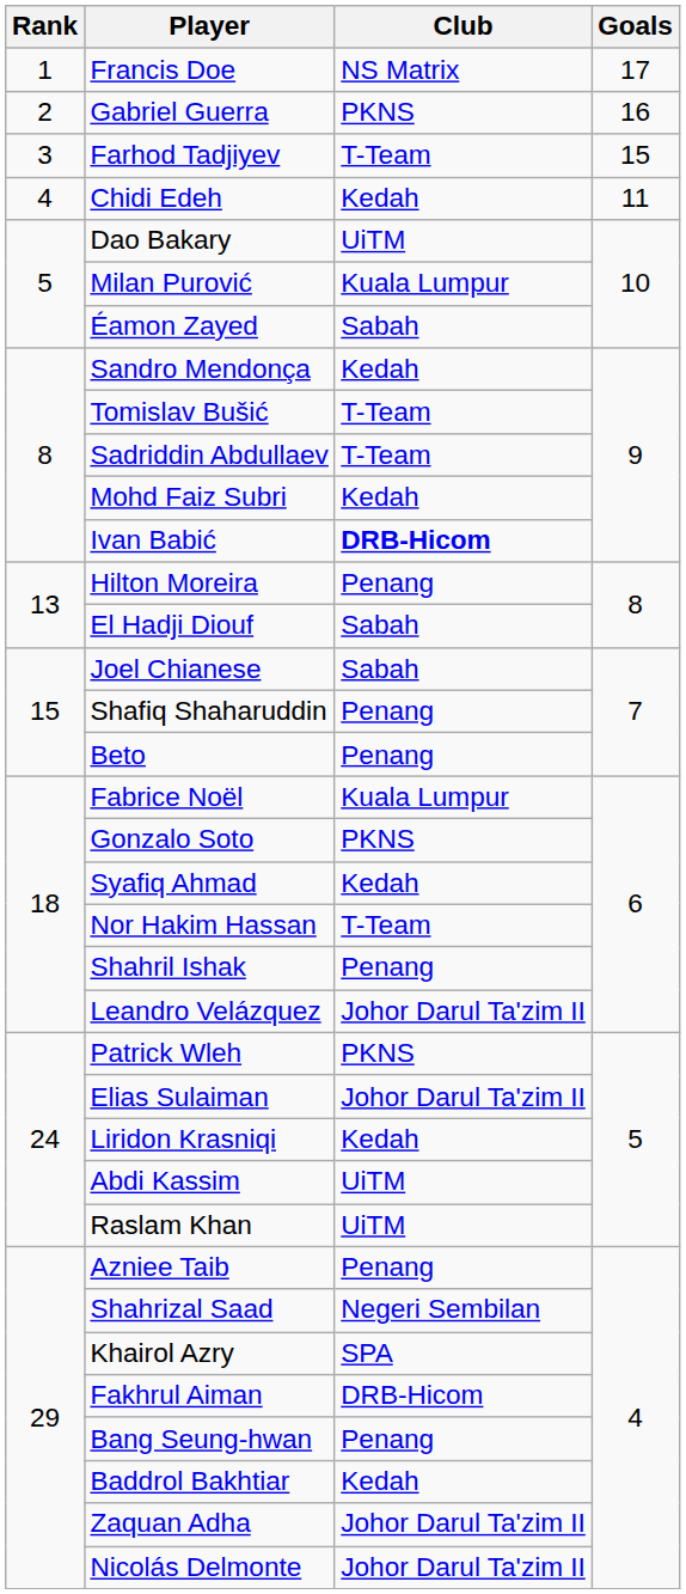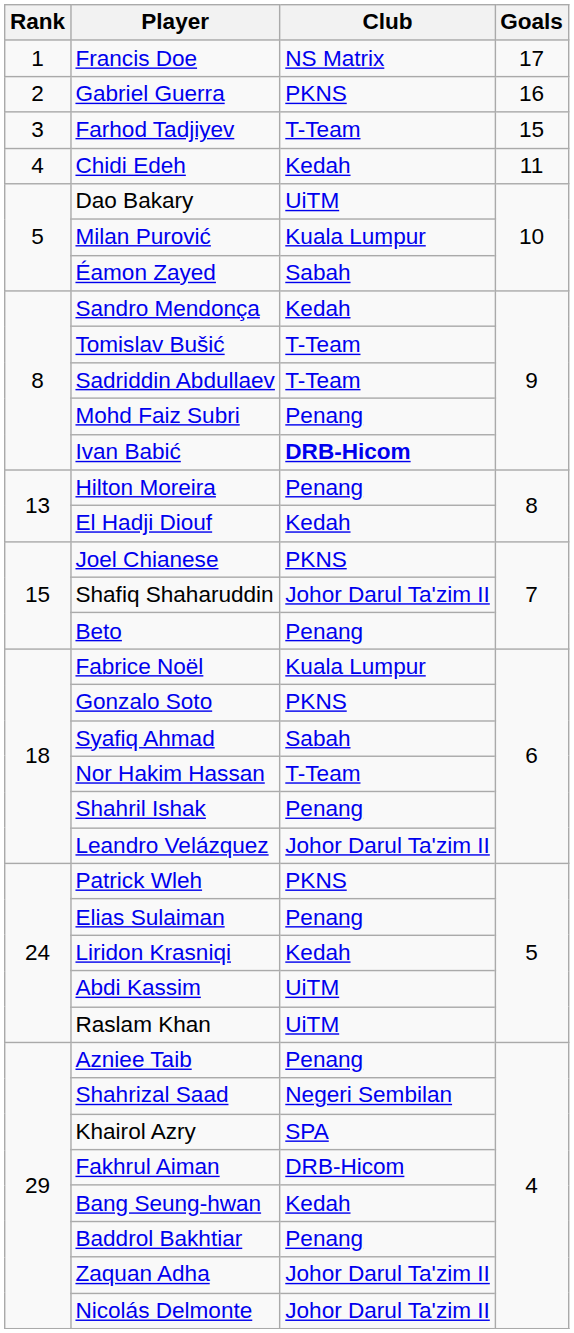Mohd Faiz Subri | Club: Kedah -> Penang
El Hadji Diouf | Club: Sabah -> Kedah
Joel Chianese | Club: Sabah -> PKNS
Shafiq Shaharuddin | Club: Penang -> Johor Darul Ta'zim II
Syafiq Ahmad | Club: Kedah -> Sabah
Elias Sulaiman | Club: Johor Darul Ta'zim II -> Penang
Bang Seung-hwan | Club: Penang -> Kedah
Baddrol Bakhtiar | Club: Kedah -> Penang
